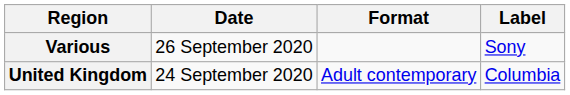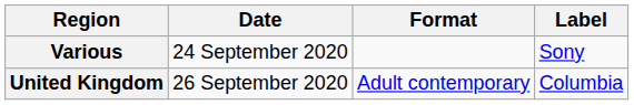Various | Date: 26 September 2020 -> 24 September 2020
United Kingdom | Date: 24 September 2020 -> 26 September 2020
